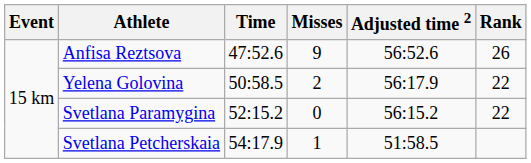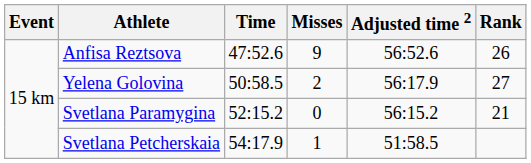Yelena Golovina | Rank: 22 -> 27
Svetlana Paramygina | Rank: 22 -> 21
